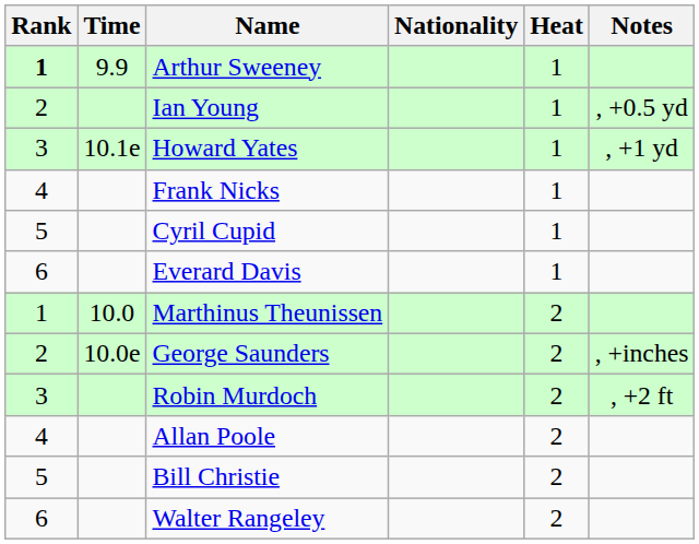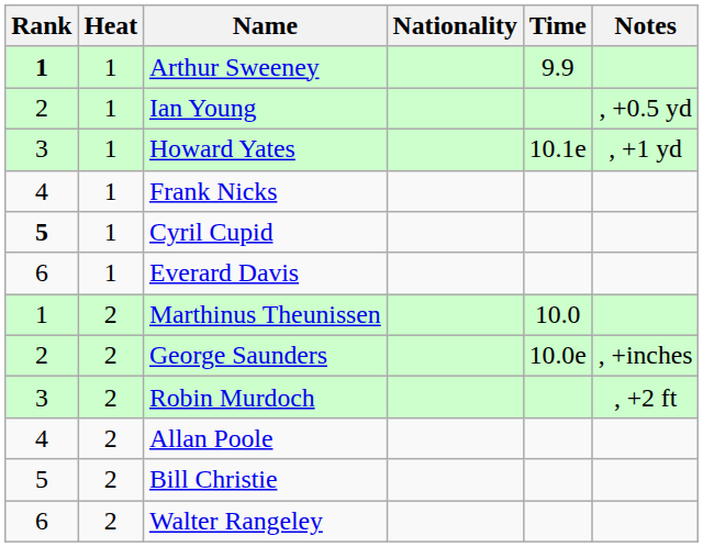columns swapped: Heat <-> Time
Cyril Cupid | Rank: normal -> bold
